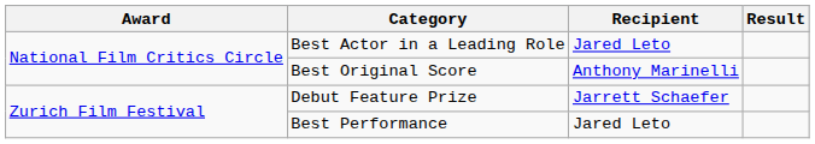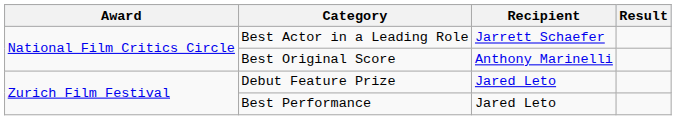Best Actor in a Leading Role | Recipient: Jared Leto -> Jarrett Schaefer
Debut Feature Prize | Recipient: Jarrett Schaefer -> Jared Leto
